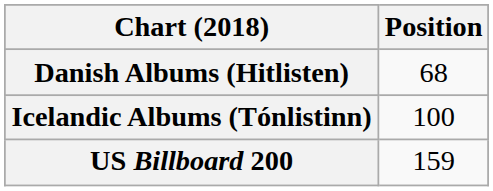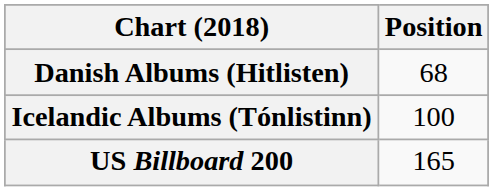US Billboard 200 | Position: 159 -> 165
